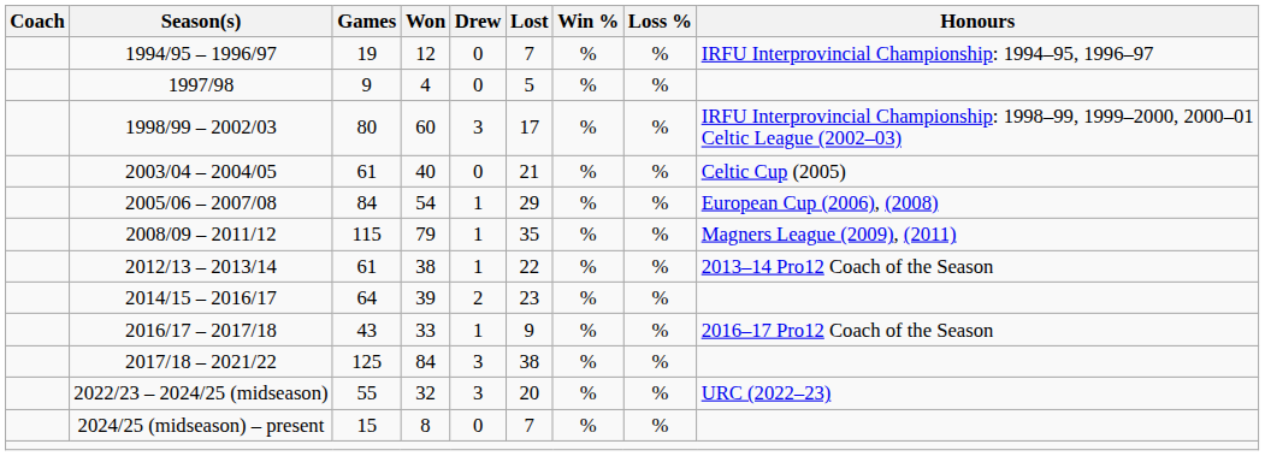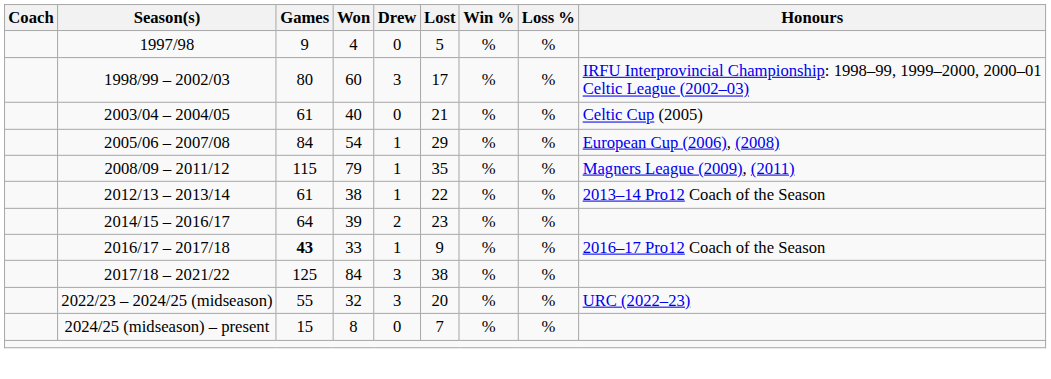- row: 1994/95 – 1996/97 | 19 | 12 | 0 | 7 | % | % | IRFU Interprovincial Championship: 1994–95, 1996–97
2016/17 – 2017/18 | Games: normal -> bold
